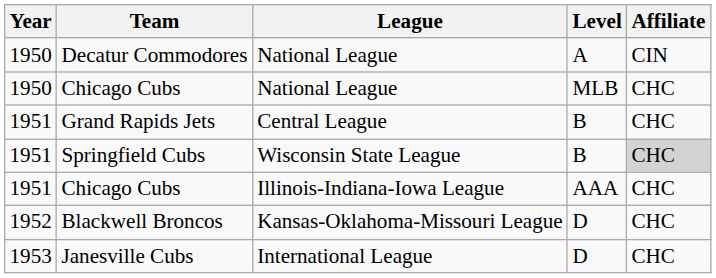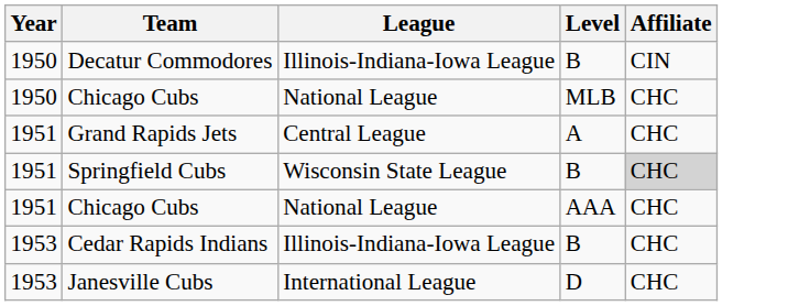Decatur Commodores | League: National League -> Illinois-Indiana-Iowa League
Decatur Commodores | Level: A -> B
Grand Rapids Jets | Level: B -> A
1951 / Chicago Cubs | League: Illinois-Indiana-Iowa League -> National League
- row: 1952 | Blackwell Broncos | Kansas-Oklahoma-Missouri League | D | CHC
+ row: 1953 | Cedar Rapids Indians | Illinois-Indiana-Iowa League | B | CHC
